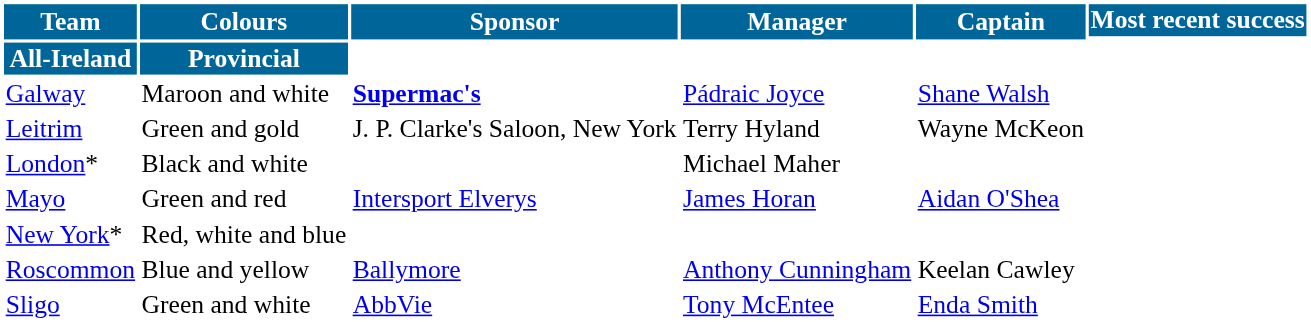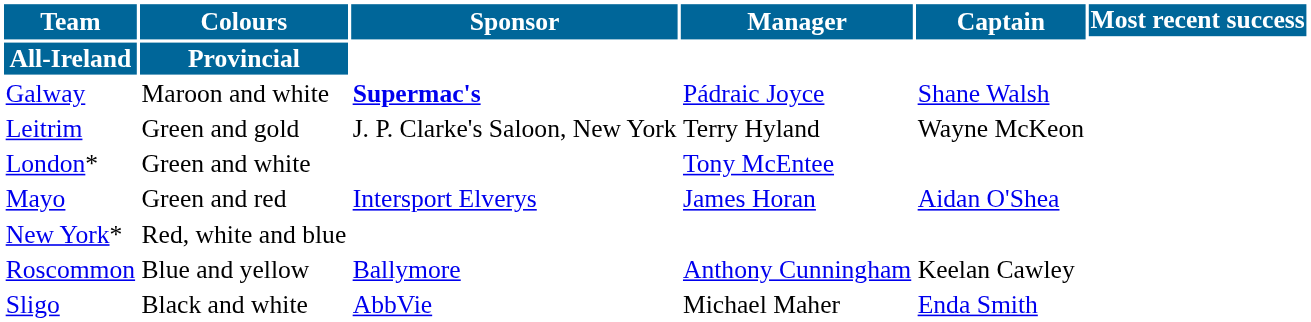London* | Colours: Black and white -> Green and white
London* | Manager: Michael Maher -> Tony McEntee
Sligo | Colours: Green and white -> Black and white
Sligo | Manager: Tony McEntee -> Michael Maher
